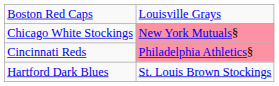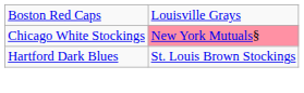- row: Cincinnati Reds | Philadelphia Athletics§
